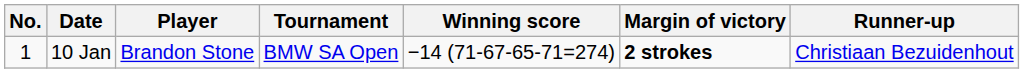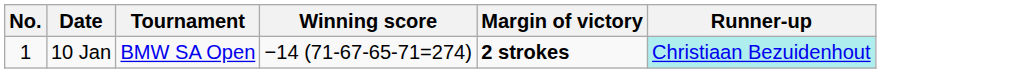- column: Player | Brandon Stone
10 Jan | Runner-up: no background -> paleturquoise background
